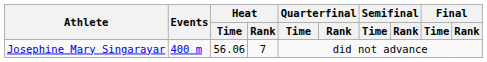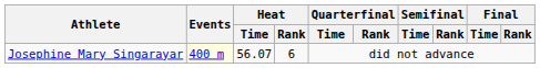Josephine Mary Singarayar | Events: no background -> lightyellow background
Josephine Mary Singarayar | Heat / Time: 56.06 -> 56.07
Josephine Mary Singarayar | Heat / Rank: 7 -> 6
